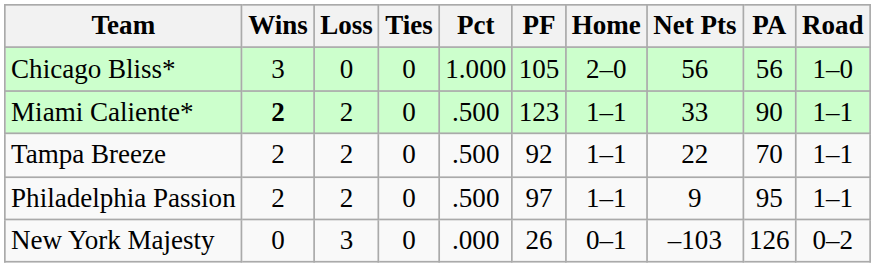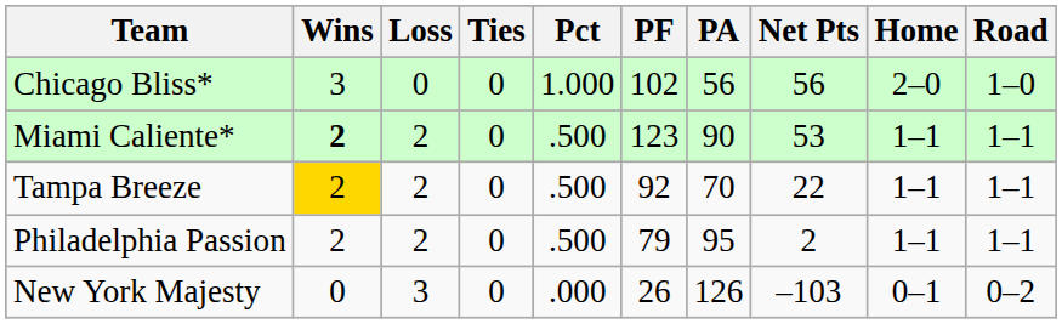columns swapped: PA <-> Home
Chicago Bliss* | PF: 105 -> 102
Miami Caliente* | Net Pts: 33 -> 53
Tampa Breeze | Wins: no background -> gold background
Philadelphia Passion | PF: 97 -> 79
Philadelphia Passion | Net Pts: 9 -> 2
